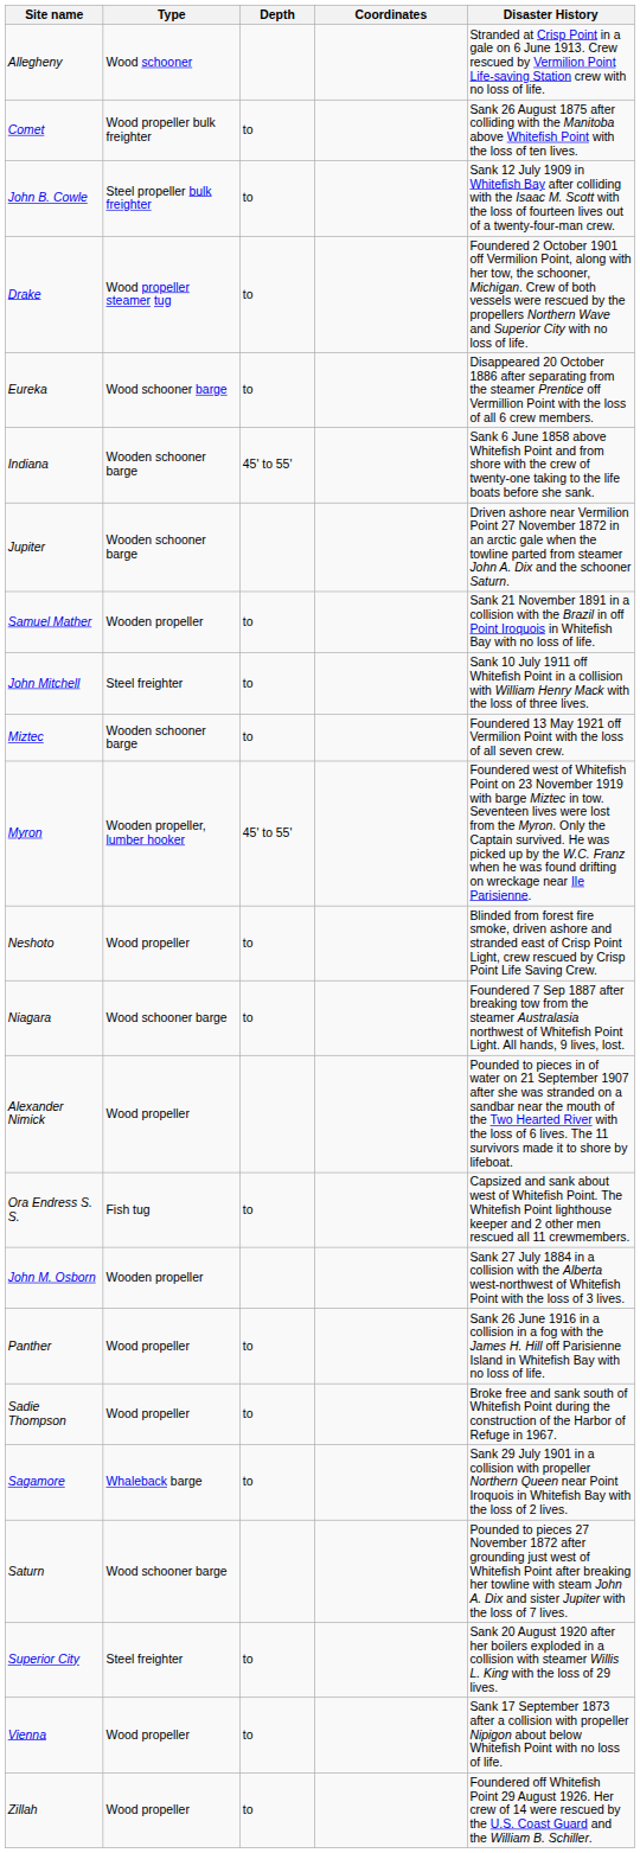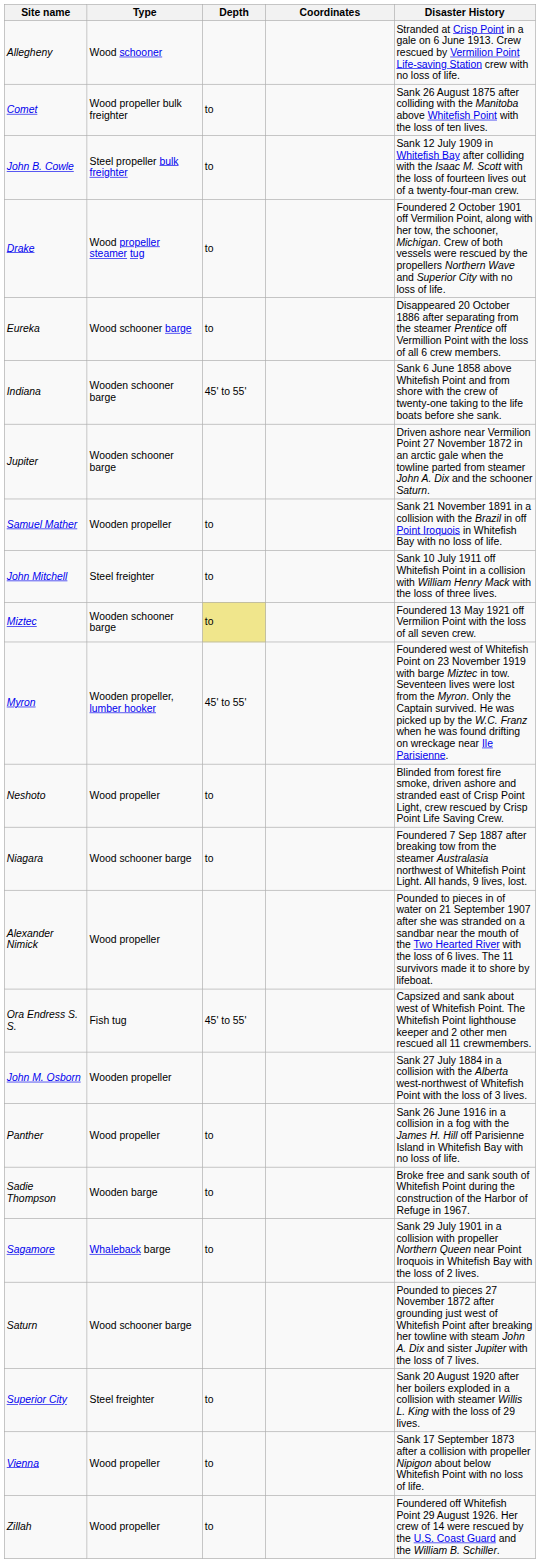Miztec | Depth: no background -> khaki background
Ora Endress S. S. | Depth: to -> 45' to 55'
Sadie Thompson | Type: Wood propeller -> Wooden barge
